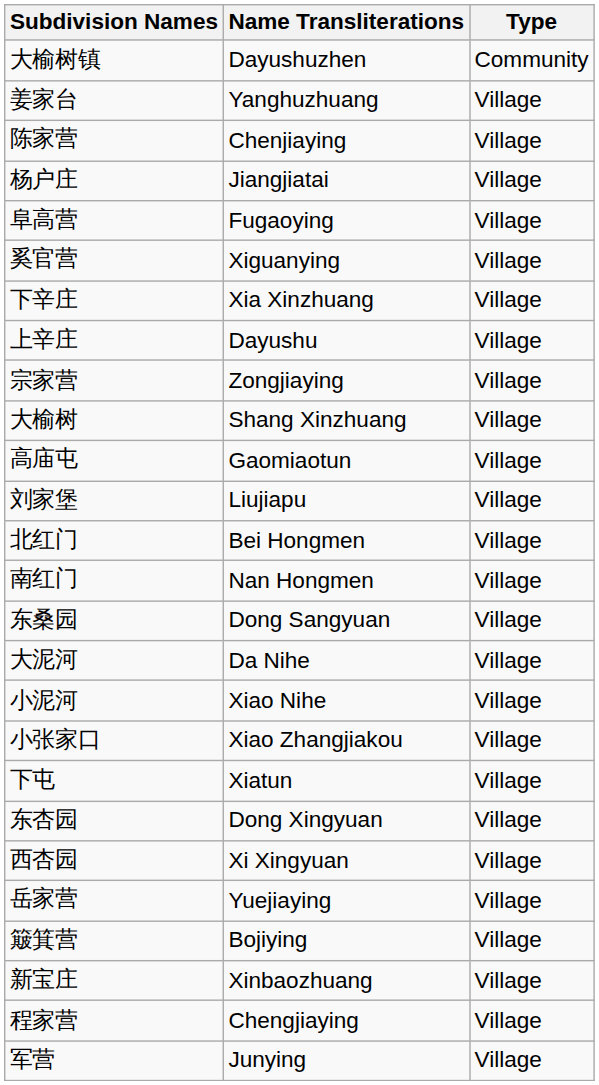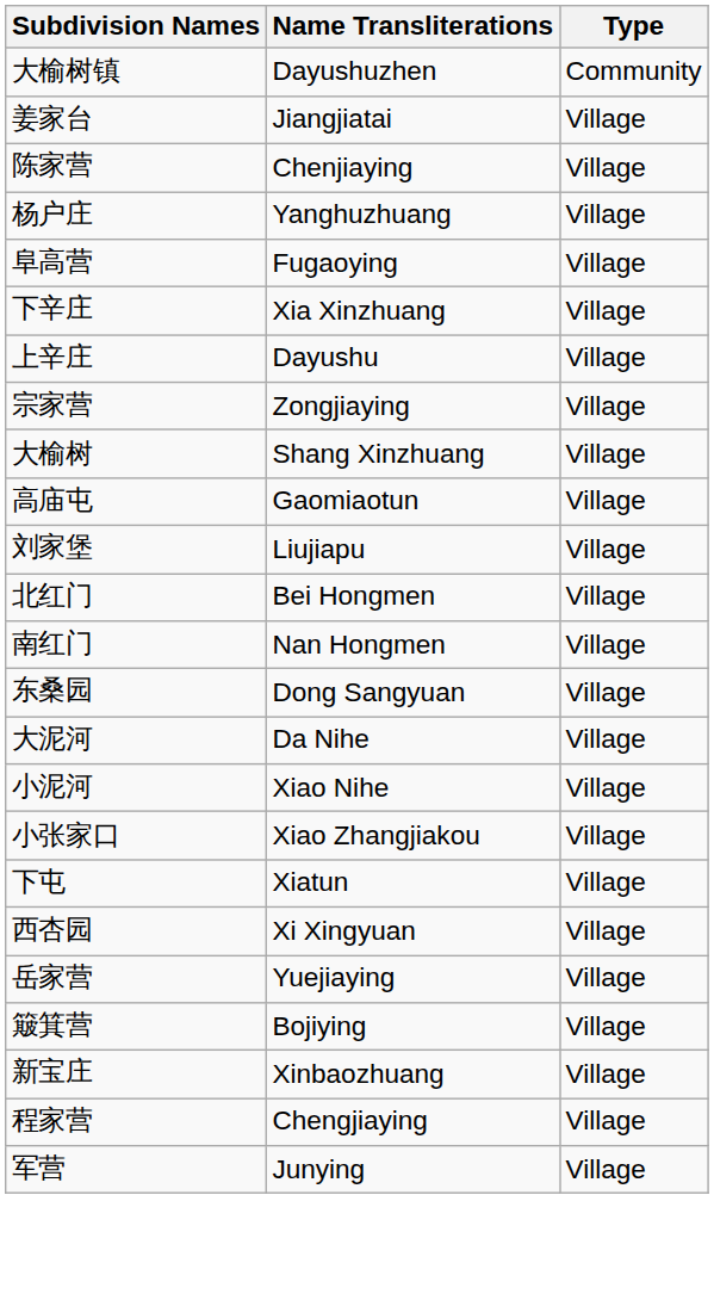姜家台 | Name Transliterations: Yanghuzhuang -> Jiangjiatai
杨户庄 | Name Transliterations: Jiangjiatai -> Yanghuzhuang
- row: 奚官营 | Xiguanying | Village
- row: 东杏园 | Dong Xingyuan | Village
